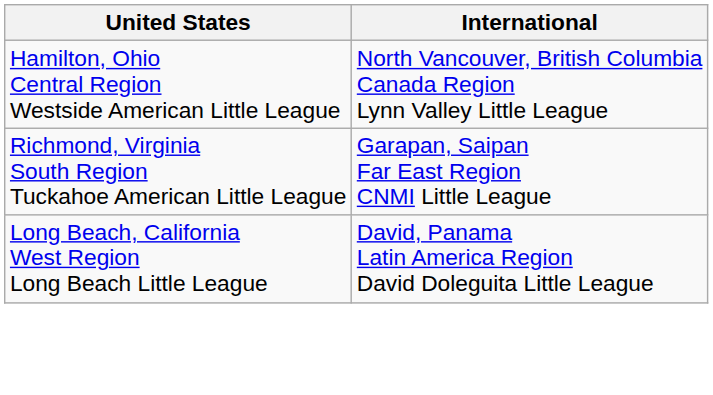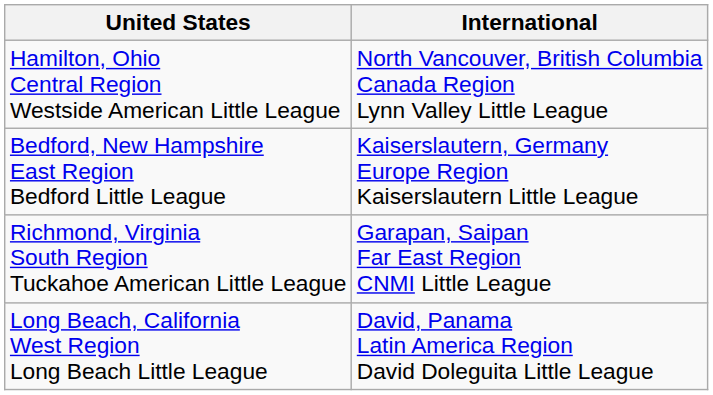+ row: Bedford, New Hampshire East Region Bedford Little League | Kaiserslautern, Germany Europe Region Kaiserslautern Little League
